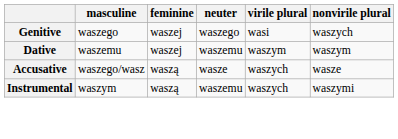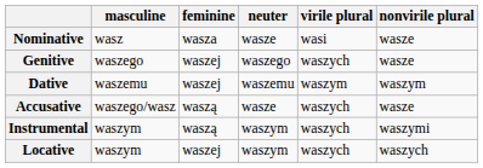+ row: Nominative | wasz | wasza | wasze | wasi | wasze
Genitive | virile plural: wasi -> waszych
Genitive | nonvirile plural: waszych -> wasze
Instrumental | neuter: waszemu -> waszym
+ row: Locative | waszym | waszej | waszym | waszych | waszych
